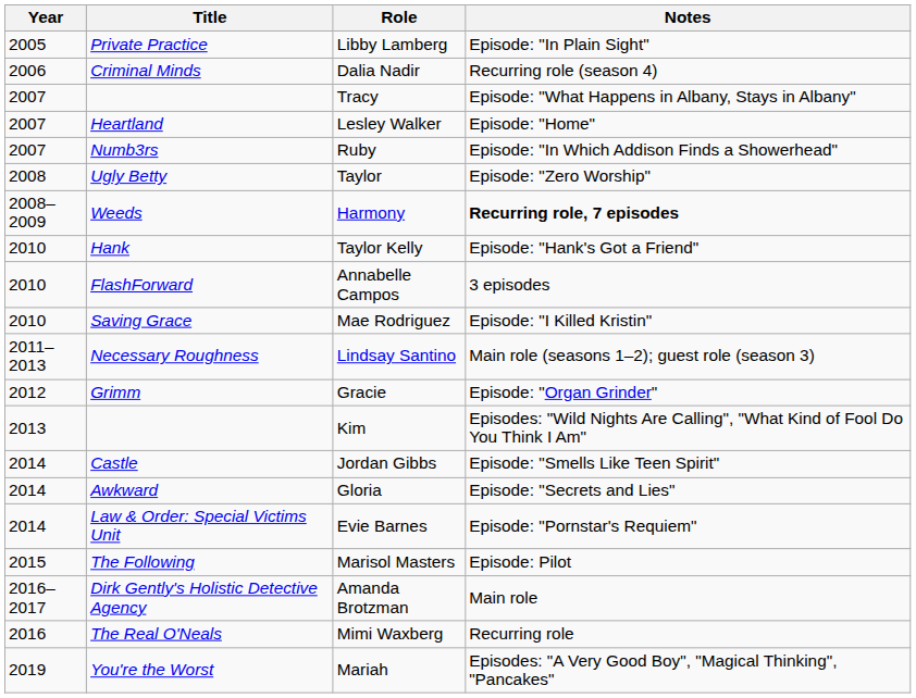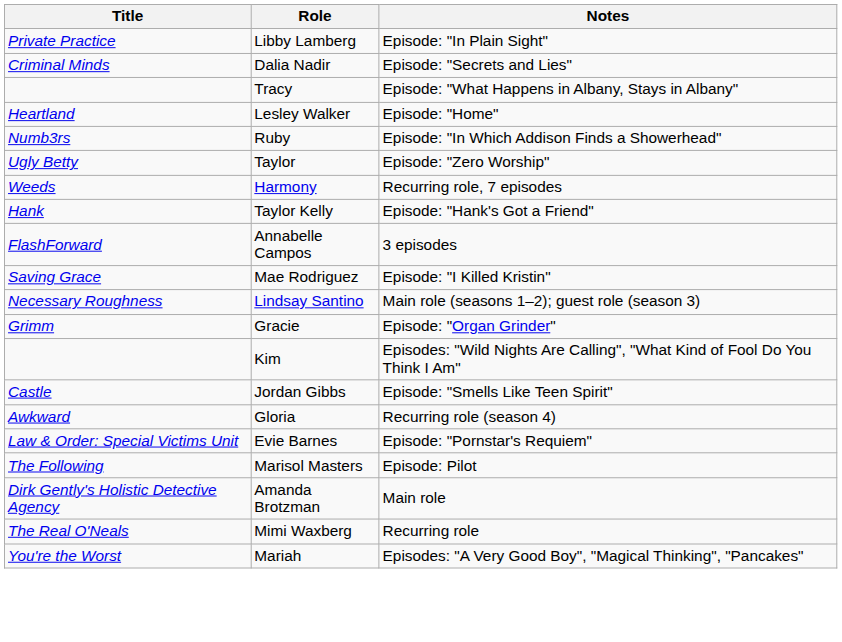- column: Year | 2005 | 2006 | 2007 | 2007 | 2007 | 2008 | 2008–2009 | 2010 | 2010 | 2010 | 2011–2013 | 2012 | 2013 | 2014 | 2014 | 2014 | 2015 | 2016–2017 | 2016 | 2019
Dalia Nadir | Notes: Recurring role (season 4) -> Episode: "Secrets and Lies"
Harmony | Notes: bold -> normal
Gloria | Notes: Episode: "Secrets and Lies" -> Recurring role (season 4)
